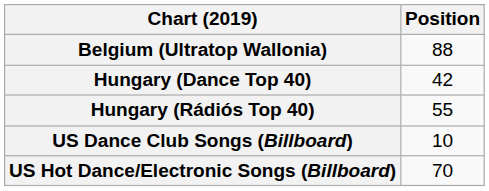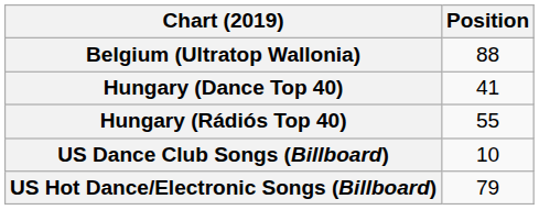Hungary (Dance Top 40) | Position: 42 -> 41
US Hot Dance/Electronic Songs (Billboard) | Position: 70 -> 79
